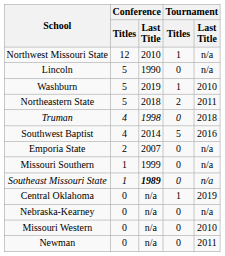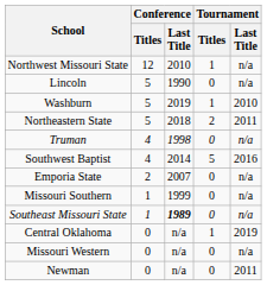Truman | Tournament / Last Title: 2018 -> n/a
- row: Nebraska-Kearney | 0 | n/a | 0 | n/a
Missouri Western | Tournament / Last Title: 2010 -> n/a
